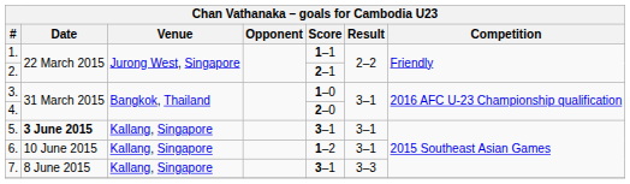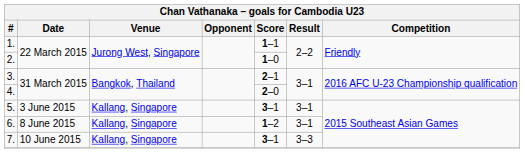2. | Score: 2–1 -> 1–0
3. | Score: 1–0 -> 2–1
5. | Date: bold -> normal
6. | Date: 10 June 2015 -> 8 June 2015
7. | Date: 8 June 2015 -> 10 June 2015
